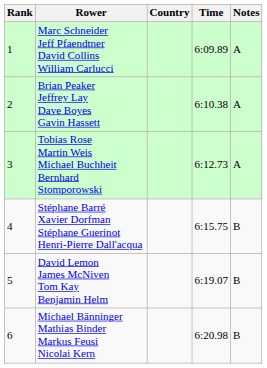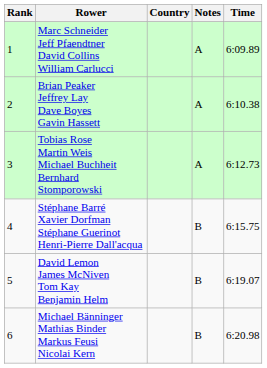columns swapped: Time <-> Notes
